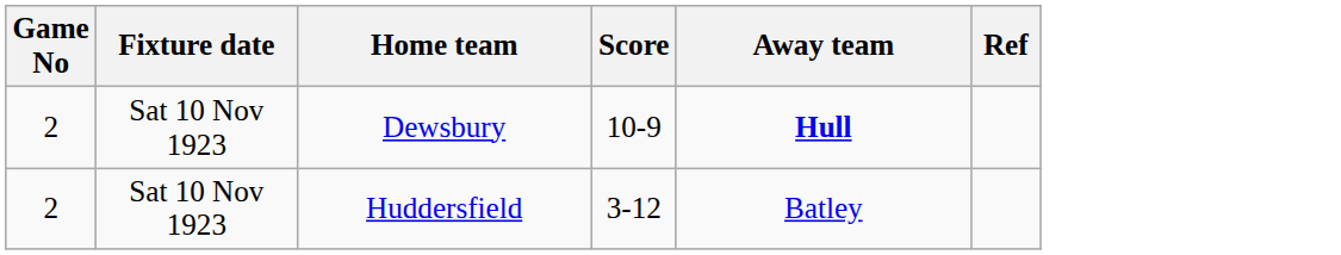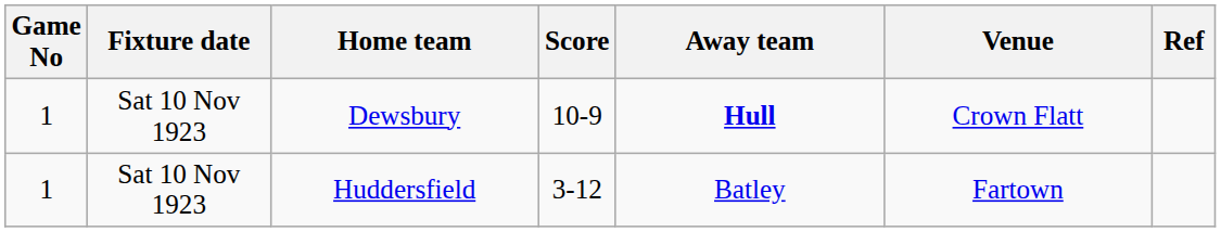+ column: Venue | Crown Flatt | Fartown
Dewsbury | Game No: 2 -> 1
Huddersfield | Game No: 2 -> 1
